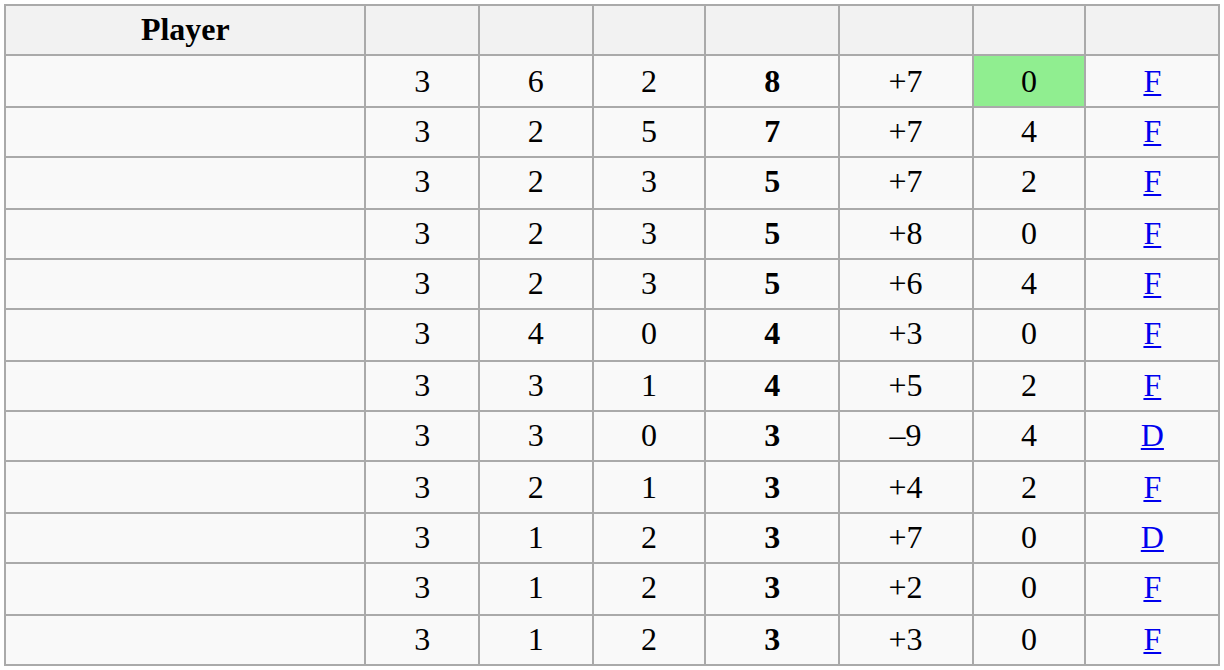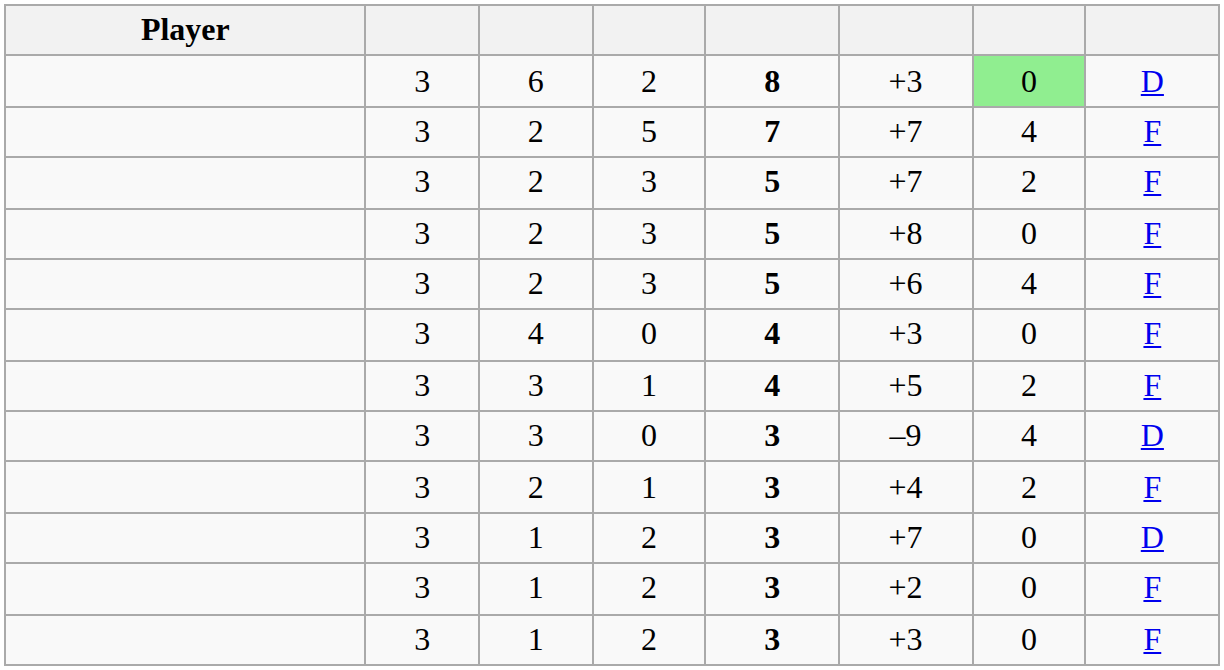6 | column 6: +7 -> +3
6 | column 8: F -> D
